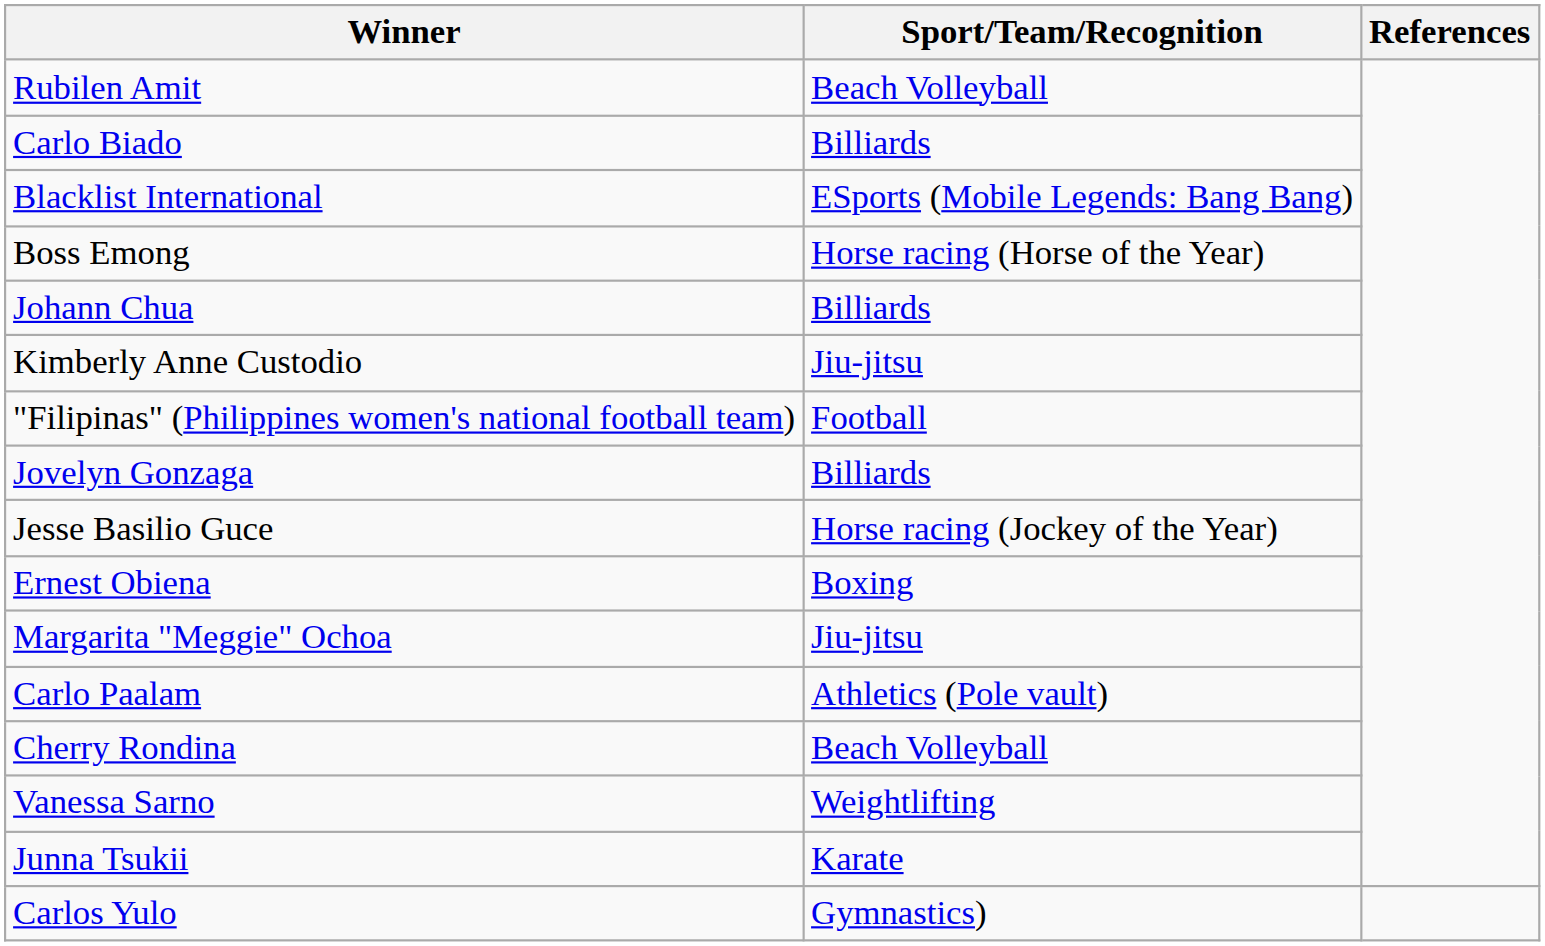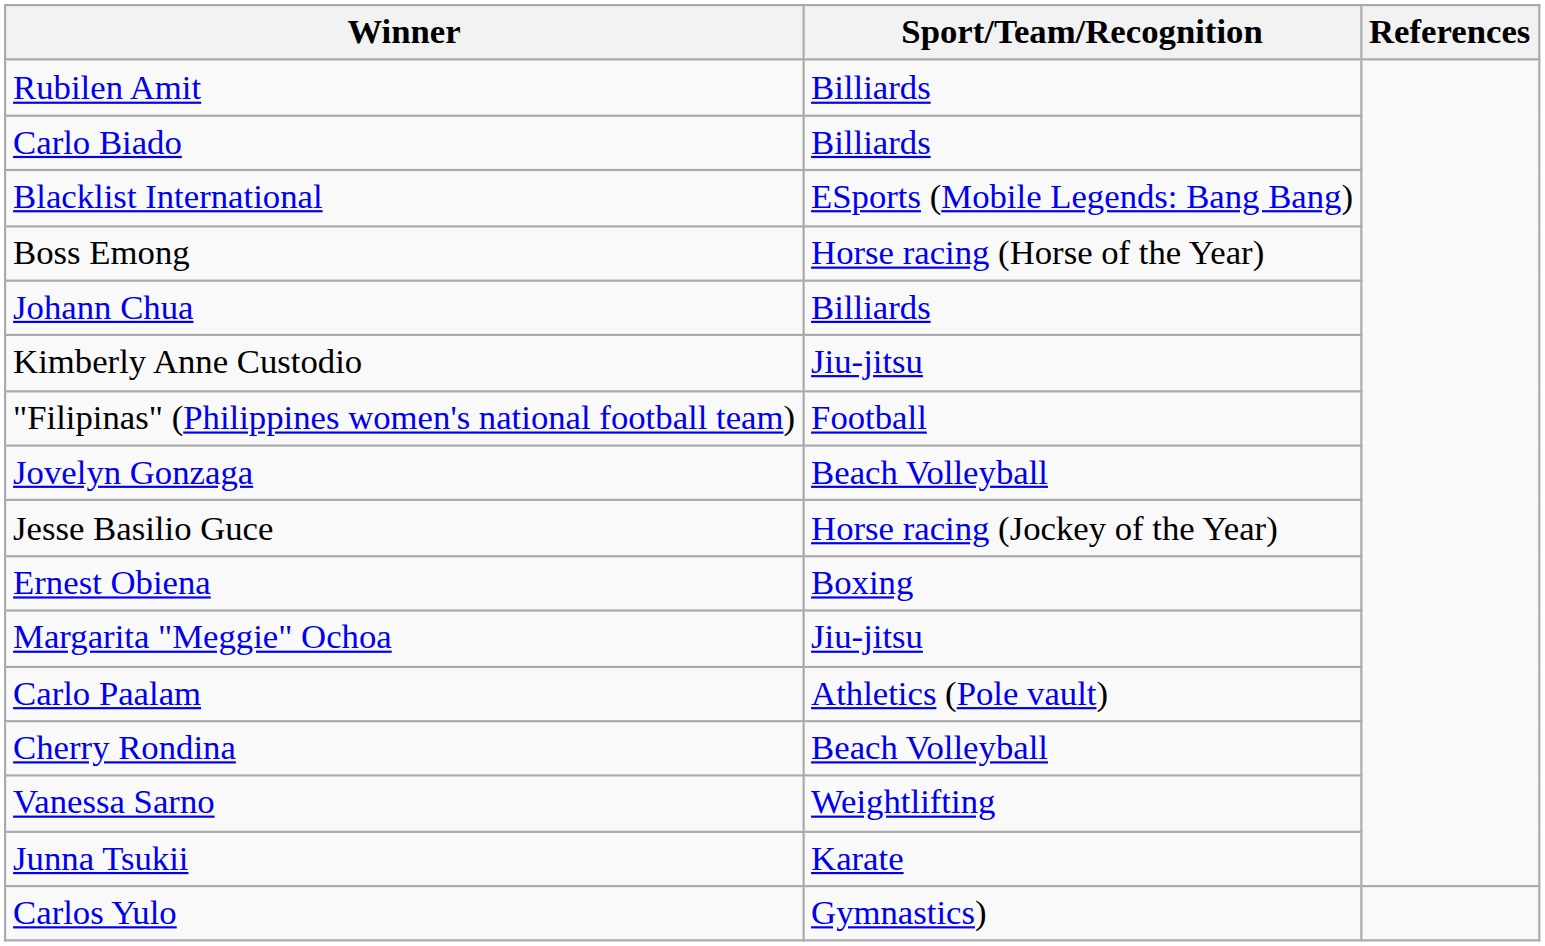Rubilen Amit | Sport/Team/Recognition: Beach Volleyball -> Billiards
Jovelyn Gonzaga | Sport/Team/Recognition: Billiards -> Beach Volleyball
